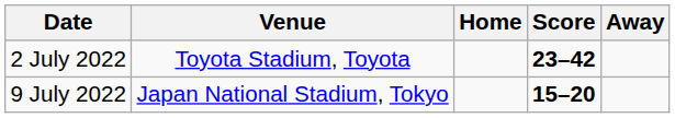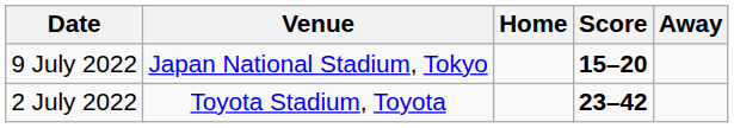rows swapped: 2 July 2022 <-> 9 July 2022
